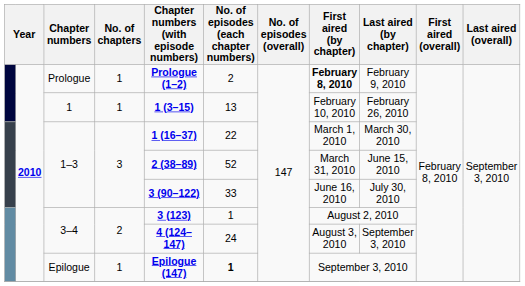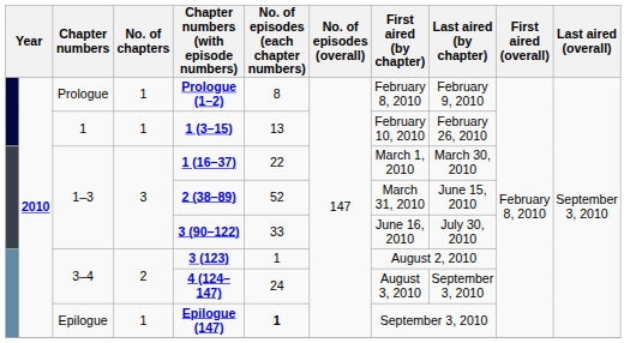Prologue | No. of episodes (each chapter numbers): 2 -> 8
Prologue | First aired (by chapter): bold -> normal
